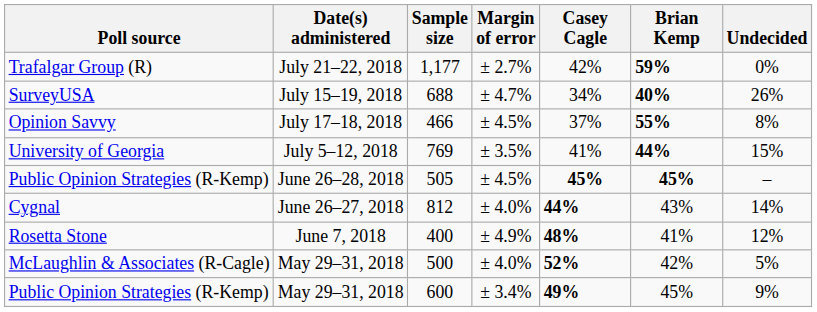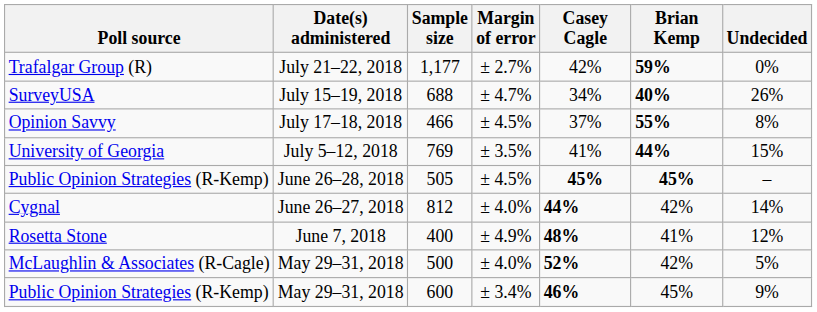Cygnal | Brian Kemp: 43% -> 42%
Public Opinion Strategies (R-Kemp) / May 29–31, 2018 | Casey Cagle: 49% -> 46%
